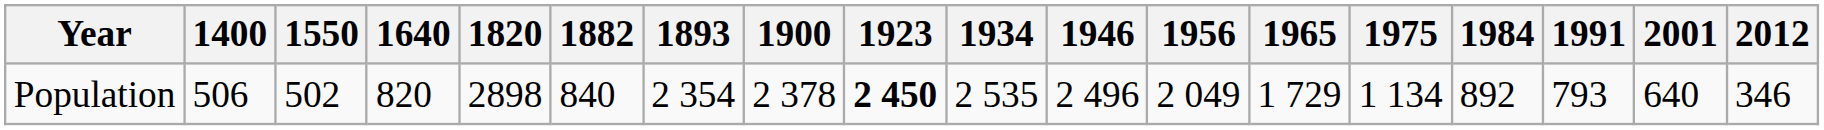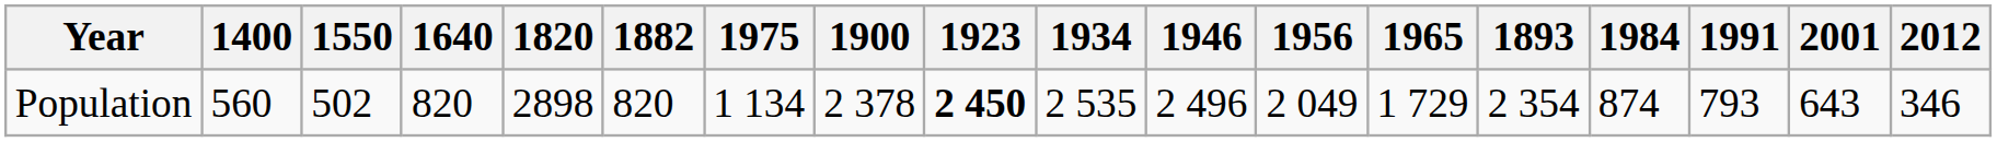columns swapped: 1893 <-> 1975
Population | 1400: 506 -> 560
Population | 1882: 840 -> 820
Population | 1984: 892 -> 874
Population | 2001: 640 -> 643
